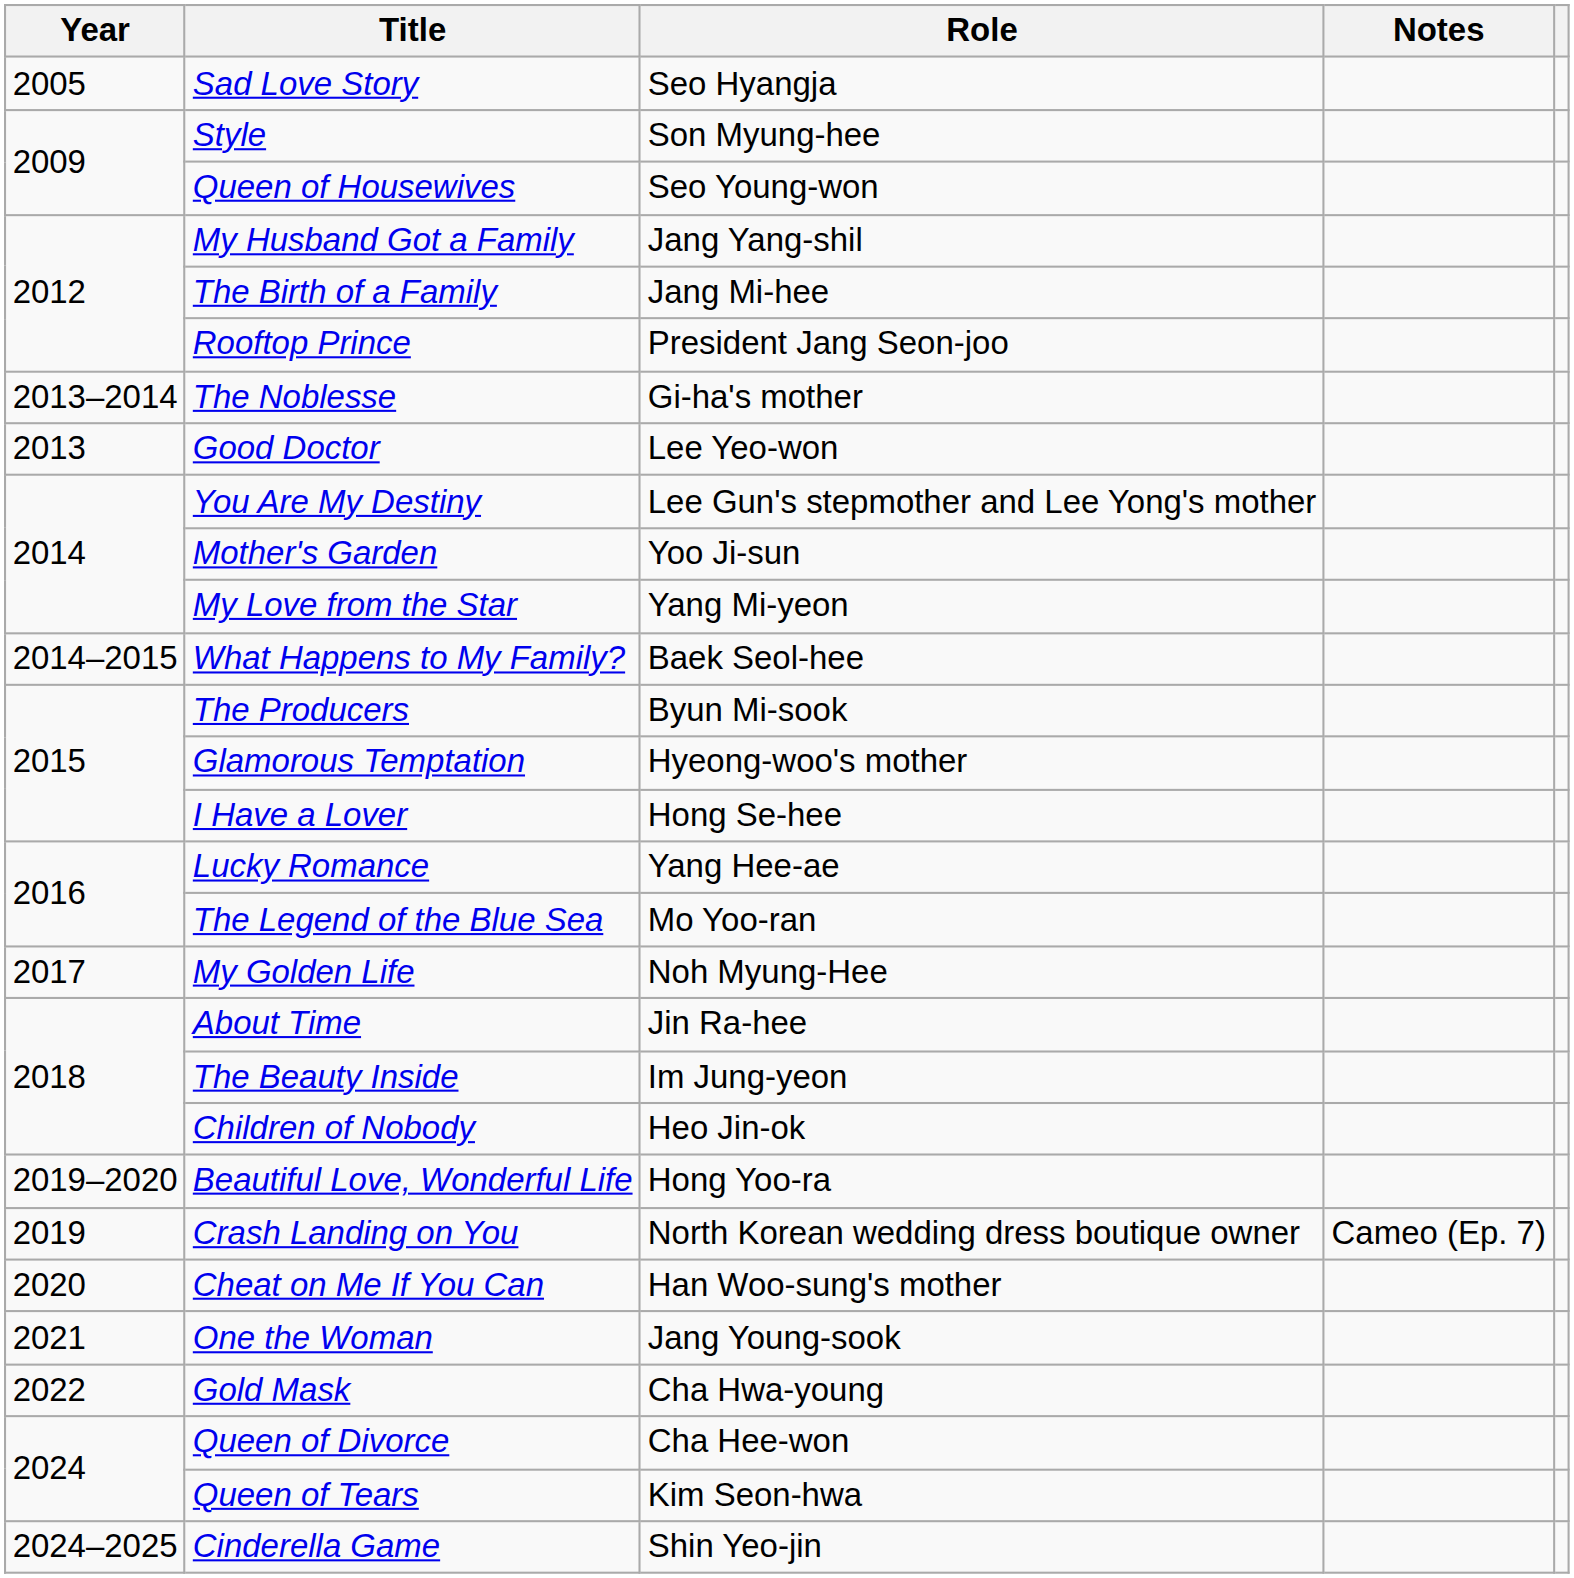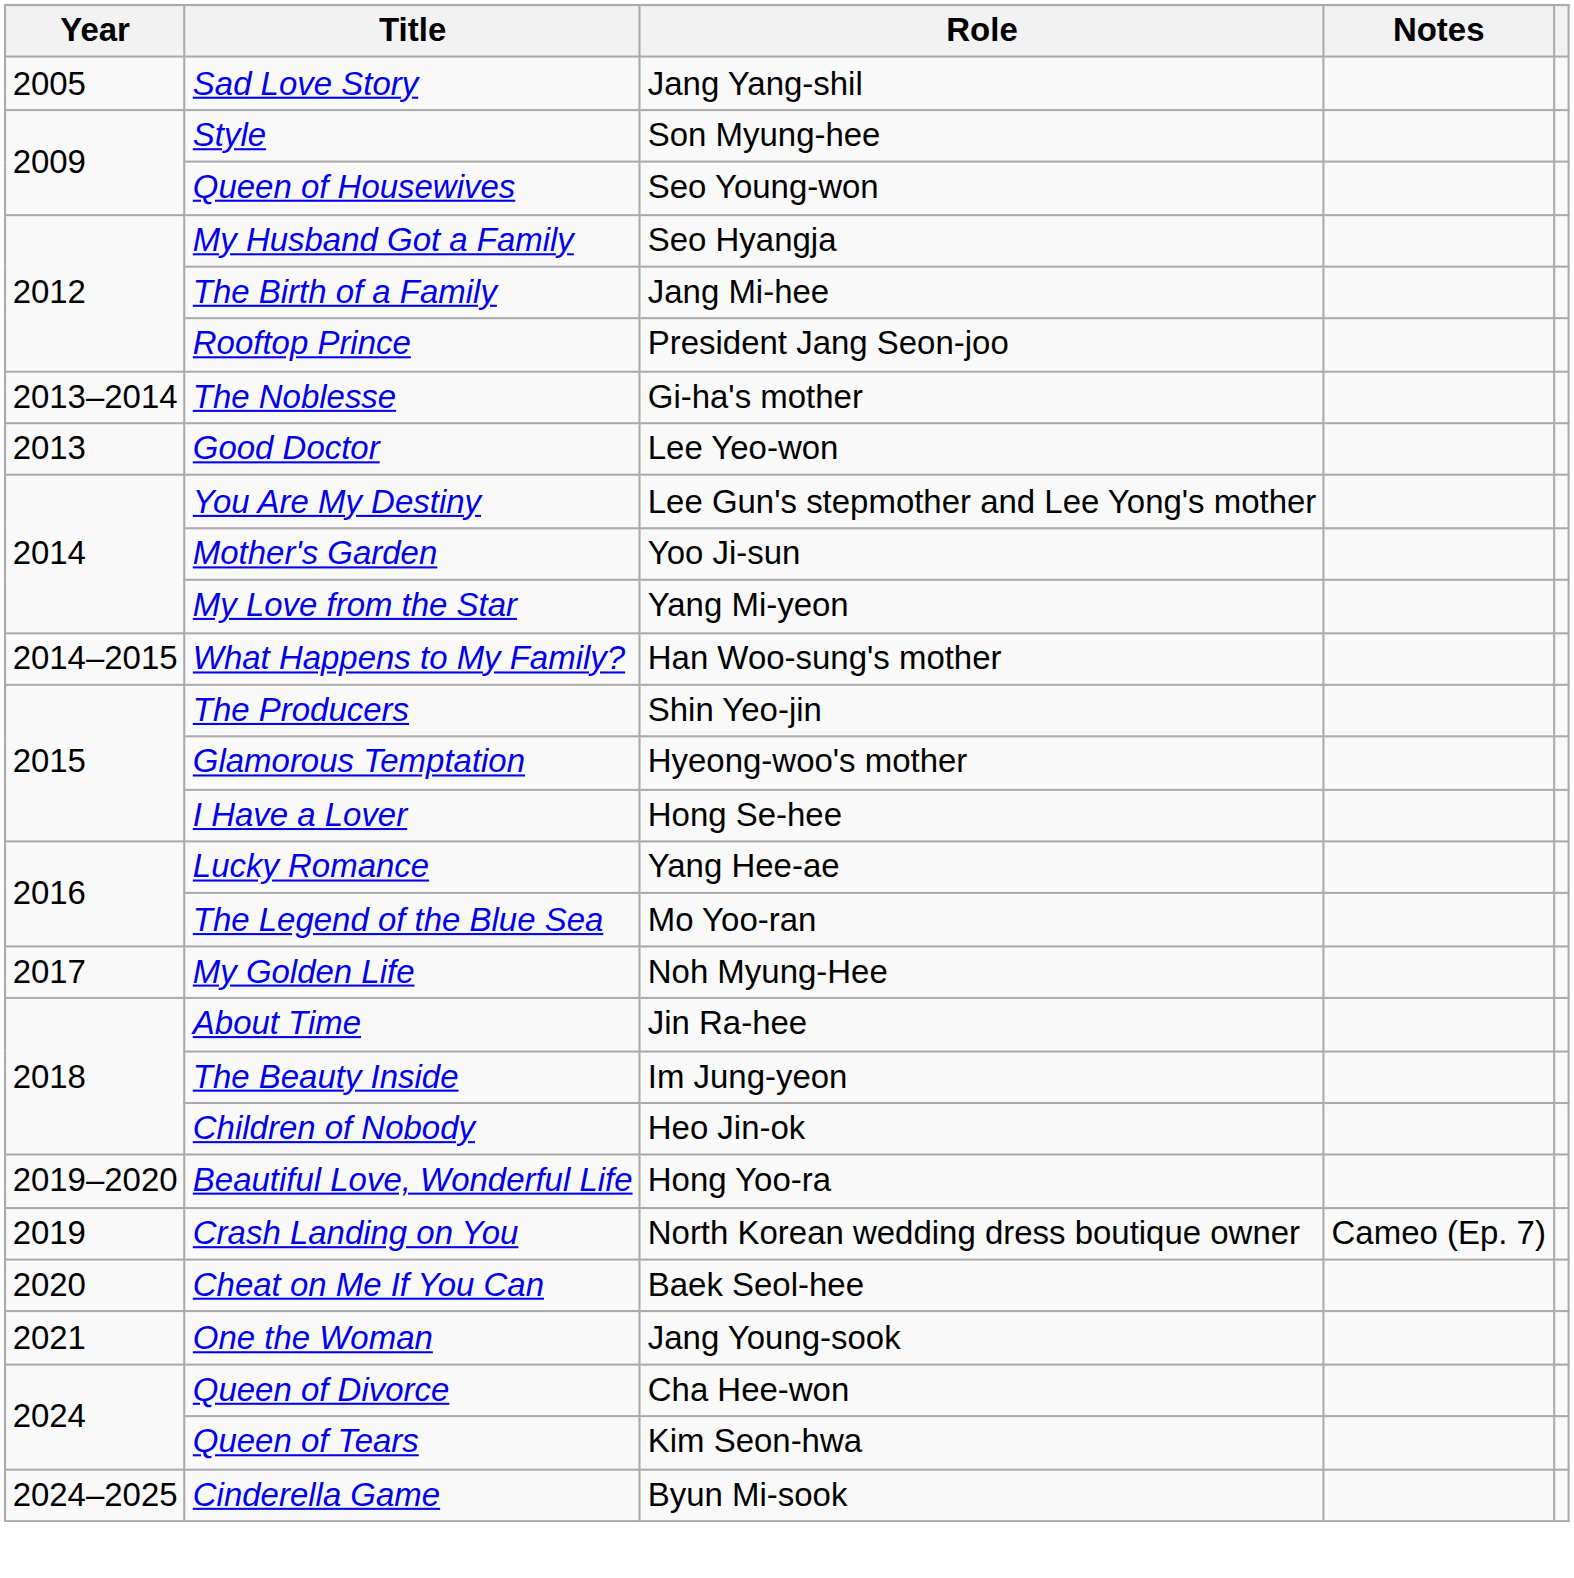Sad Love Story | Role: Seo Hyangja -> Jang Yang-shil
My Husband Got a Family | Role: Jang Yang-shil -> Seo Hyangja
What Happens to My Family? | Role: Baek Seol-hee -> Han Woo-sung's mother
The Producers | Role: Byun Mi-sook -> Shin Yeo-jin
Cheat on Me If You Can | Role: Han Woo-sung's mother -> Baek Seol-hee
- row: 2022 | Gold Mask | Cha Hwa-young
Cinderella Game | Role: Shin Yeo-jin -> Byun Mi-sook
